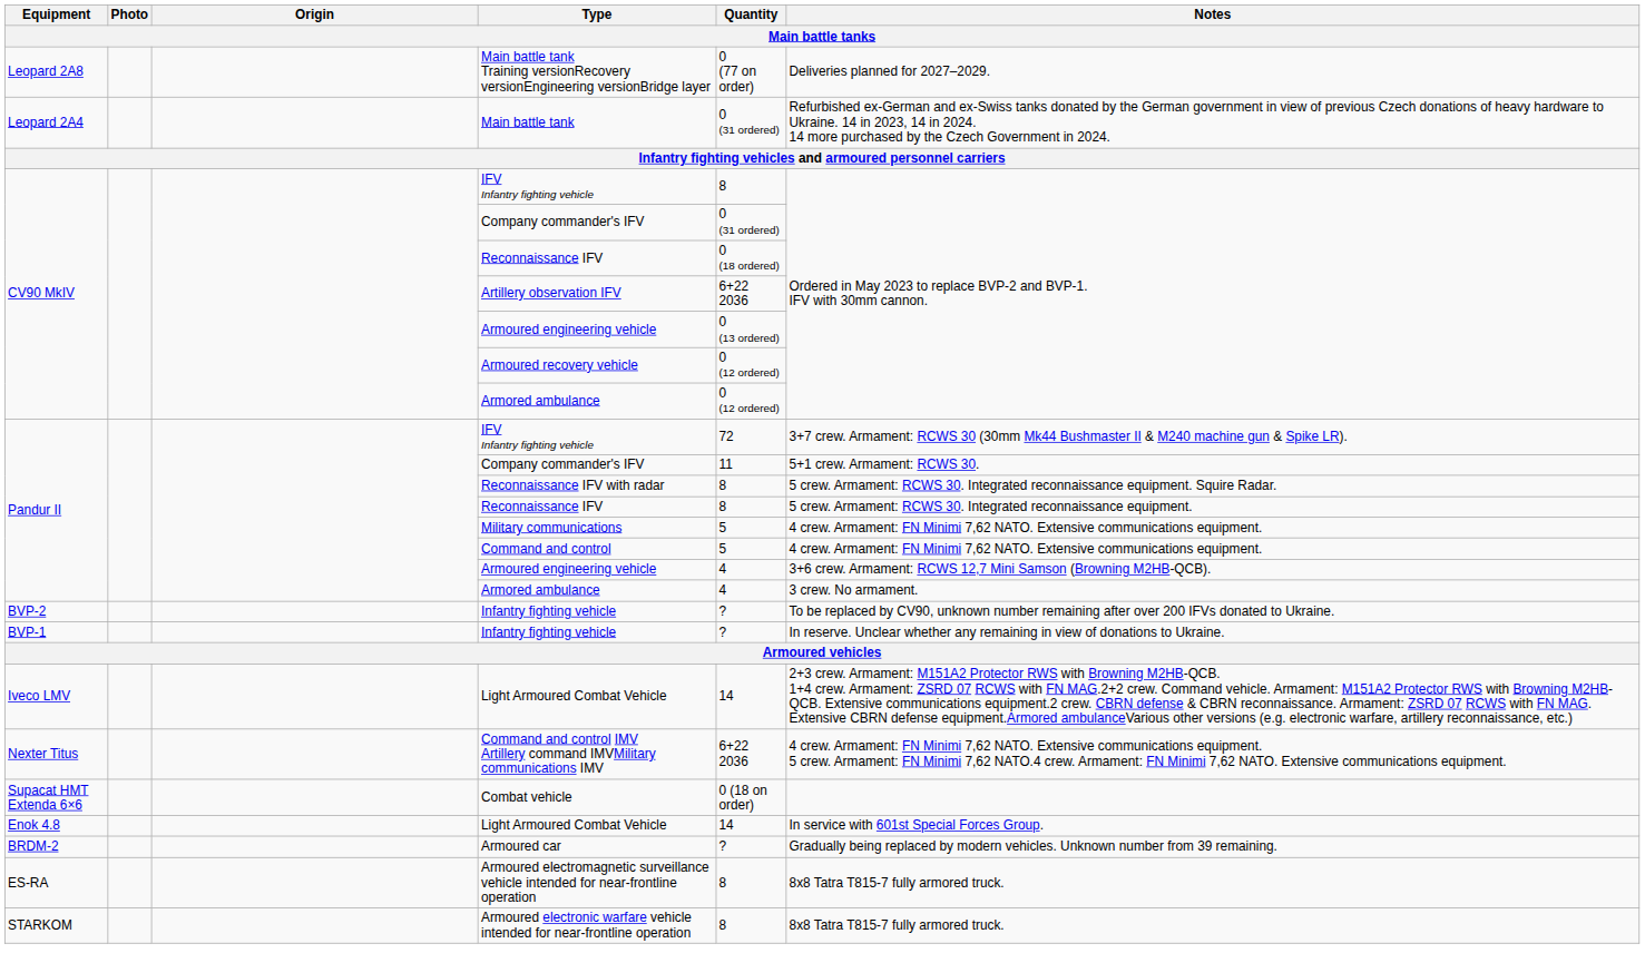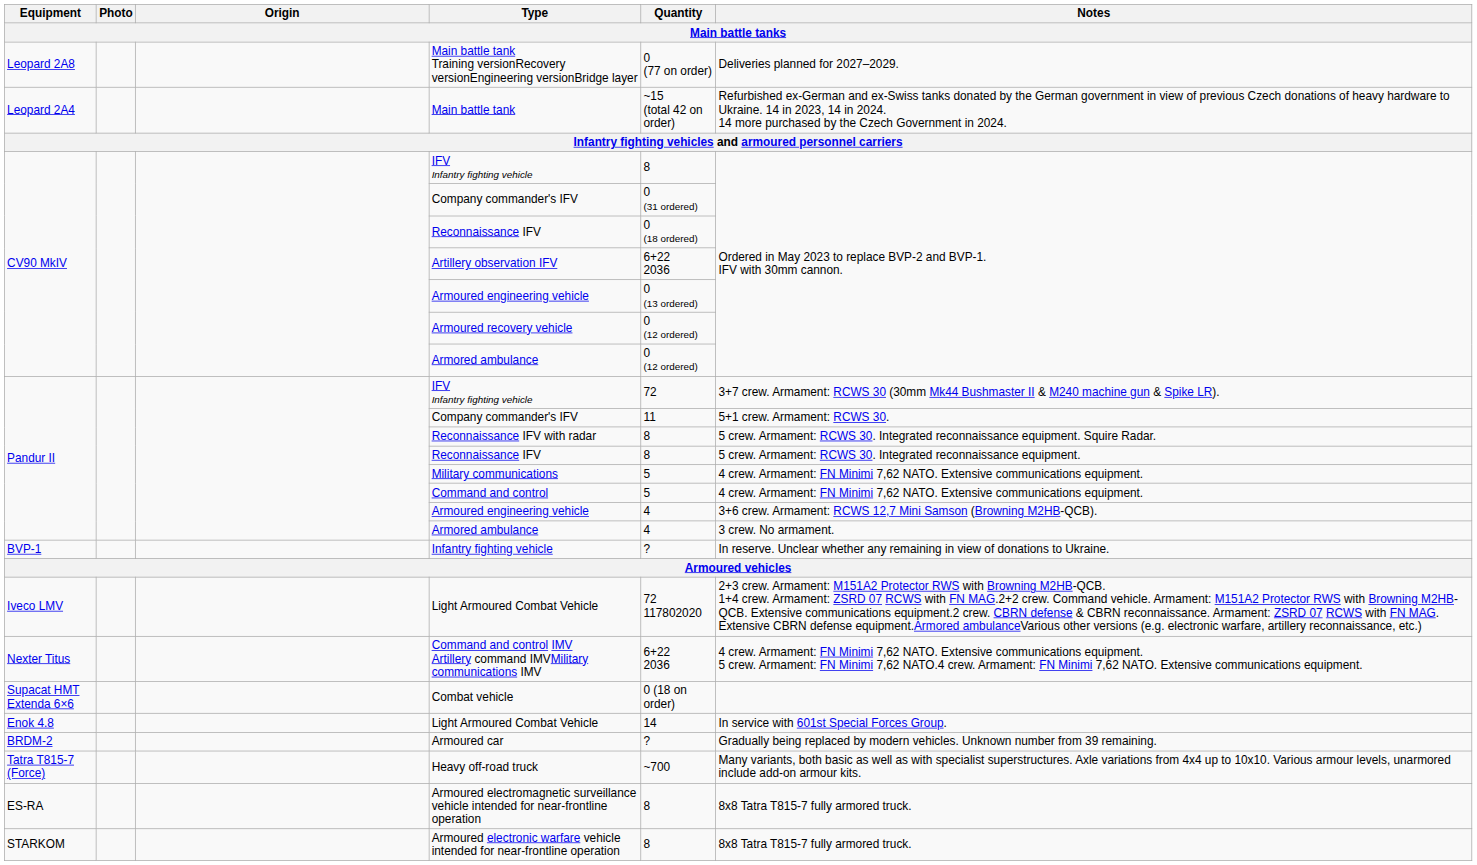Main battle tank | Quantity: 0 (31 ordered) -> ~15 (total 42 on order)
- row: BVP-2 | Infantry fighting vehicle | ? | To be replaced by CV90, unknown number remaining after over 200 IFVs donated to Ukraine.
Iveco LMV / Light Armoured Combat Vehicle | Quantity: 14 -> 72 117802020
+ row: Tatra T815-7 (Force) | Heavy off-road truck | ~700 | Many variants, both basic as well as with specialist superstructures. Axle variations from 4x4 up to 10x10. Various armour levels, unarmored include add-on armour kits.
